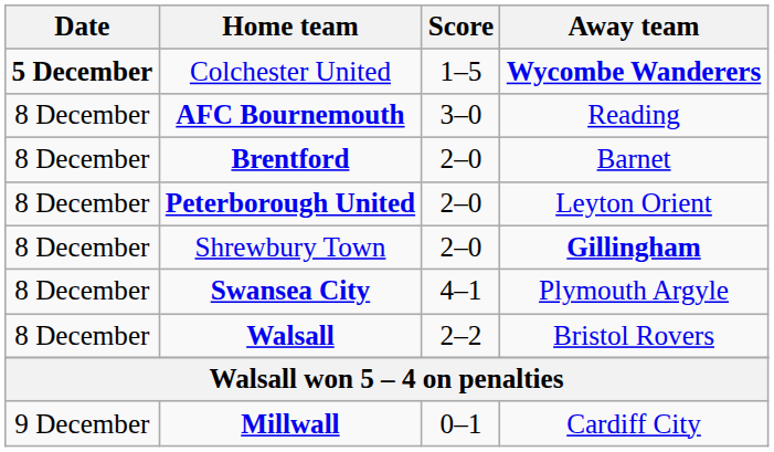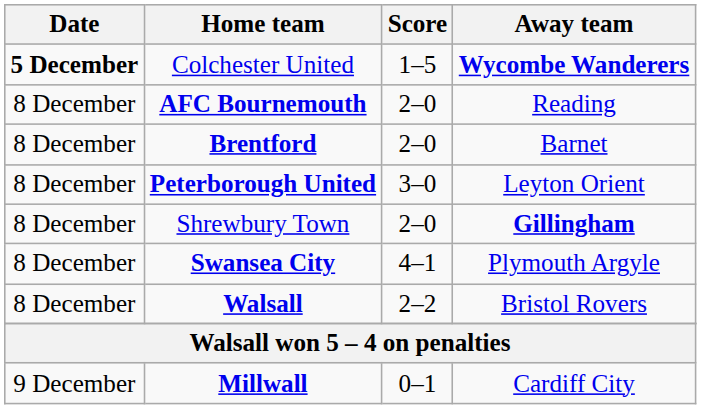AFC Bournemouth | Score: 3–0 -> 2–0
Peterborough United | Score: 2–0 -> 3–0
